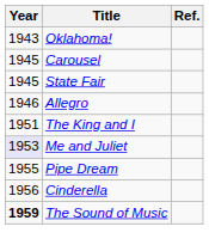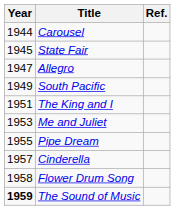- row: 1943 | Oklahoma!
Carousel | Year: 1945 -> 1944
Allegro | Year: 1946 -> 1947
+ row: 1949 | South Pacific
Me and Juliet | Year: lavender background -> no background
Cinderella | Year: 1956 -> 1957
+ row: 1958 | Flower Drum Song
